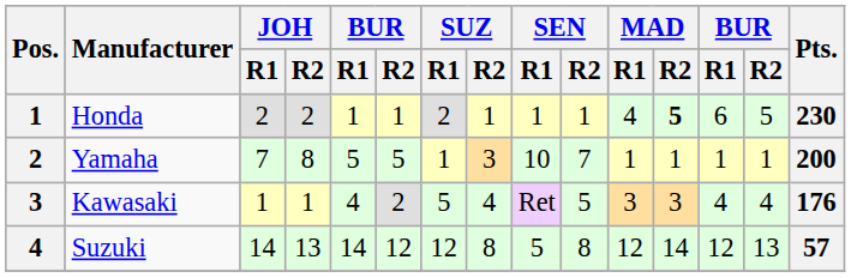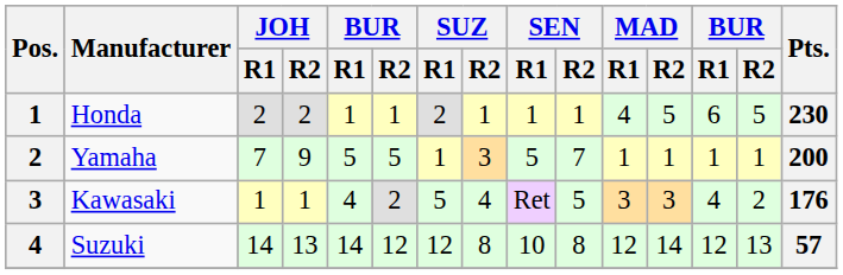Honda | MAD / R2: bold -> normal
Yamaha | JOH / R2: 8 -> 9
Yamaha | SEN / R1: 10 -> 5
Kawasaki | column 14: 4 -> 2
Suzuki | SEN / R1: 5 -> 10
